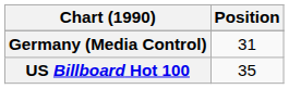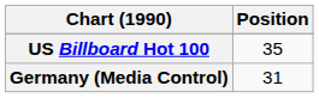rows swapped: Germany (Media Control) <-> US Billboard Hot 100
